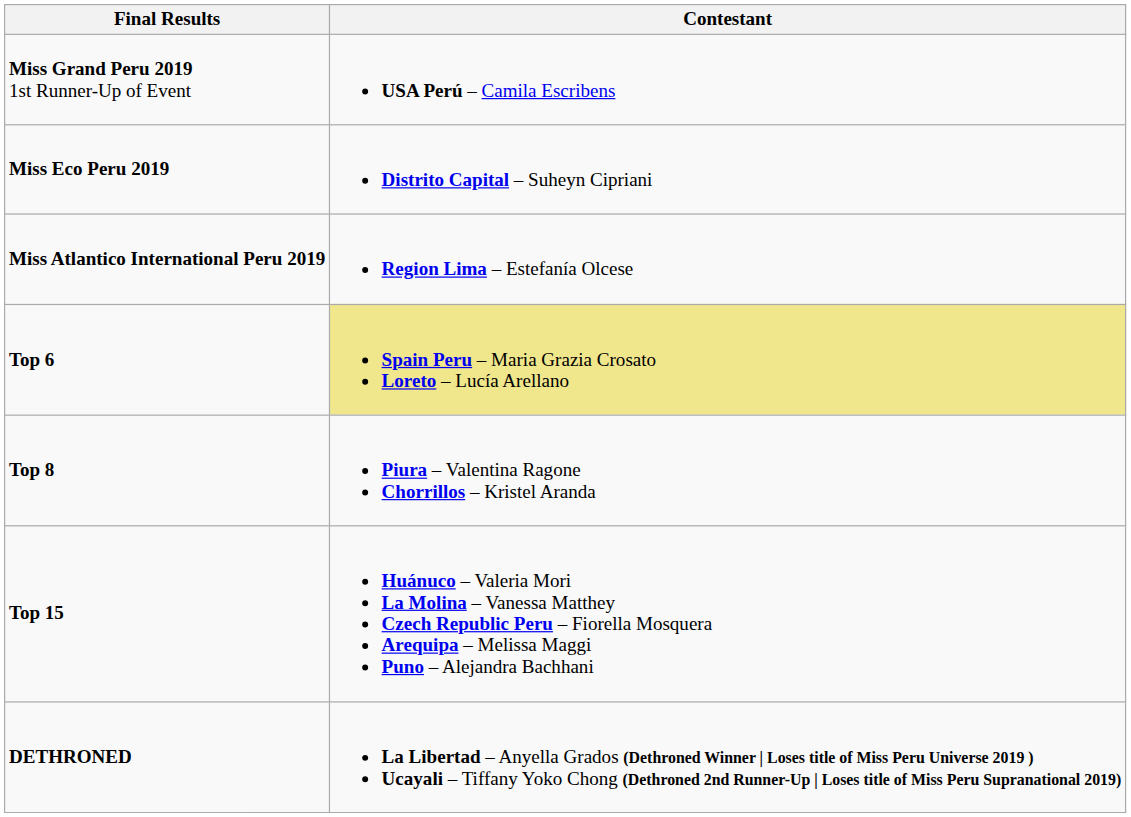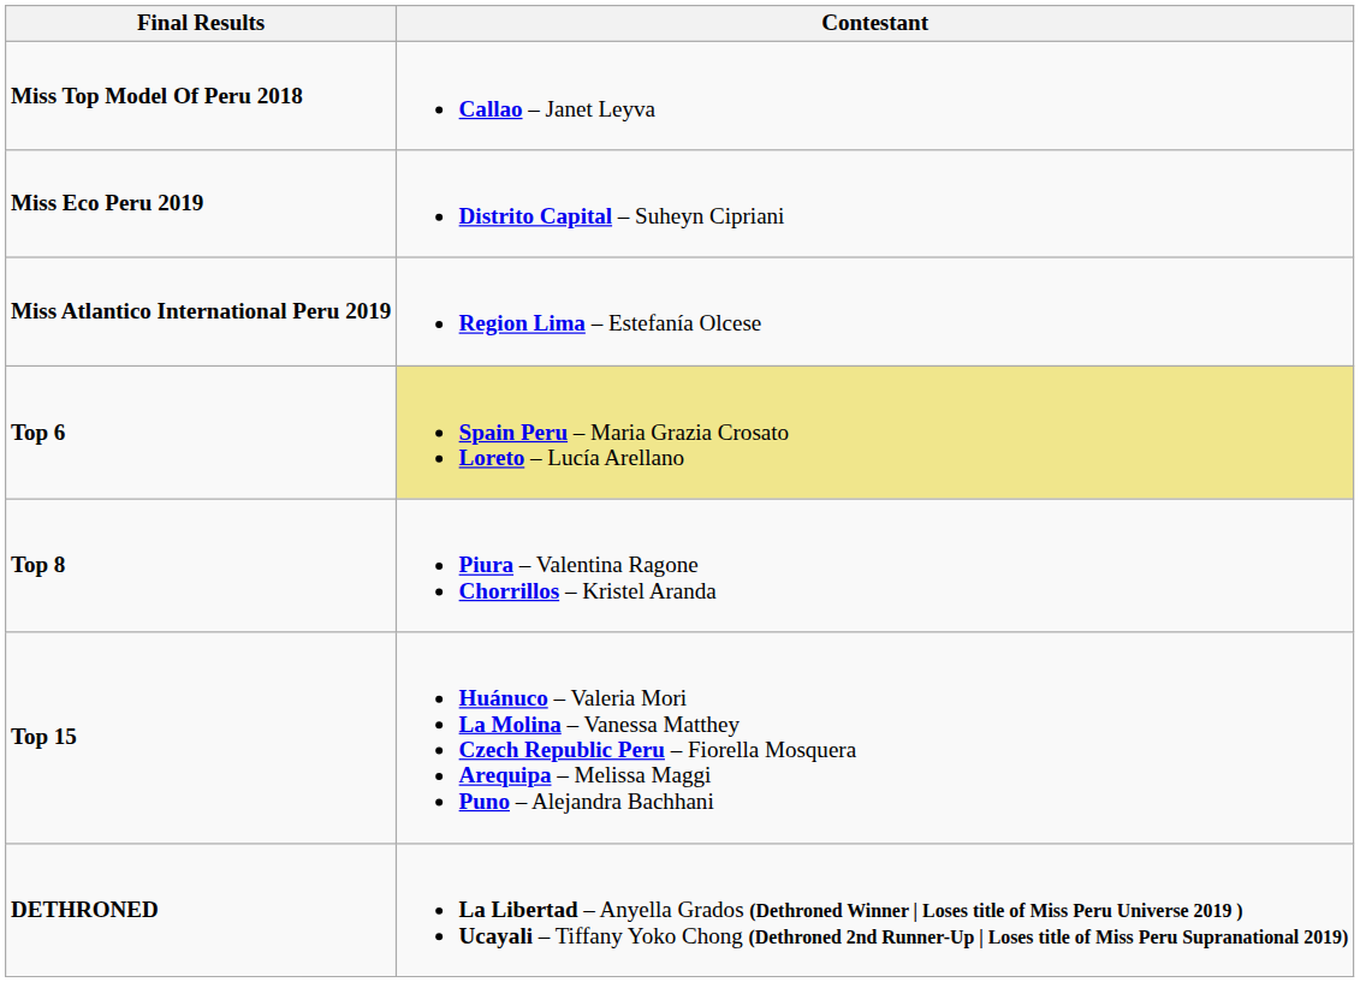- row: Miss Grand Peru 2019 1st Runner-Up of Event | USA Perú – Camila Escribens
+ row: Miss Top Model Of Peru 2018 | Callao – Janet Leyva
